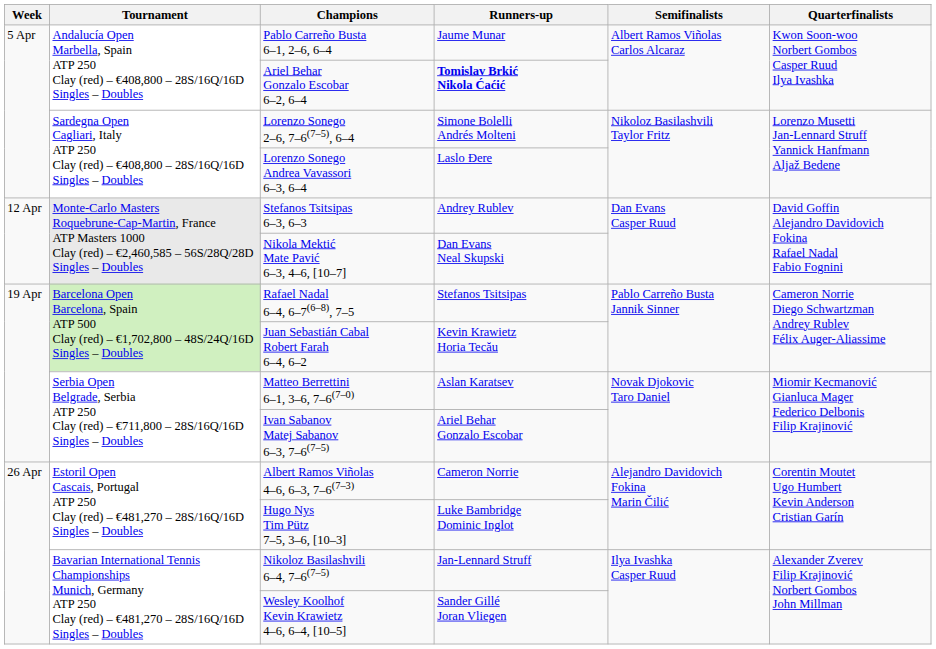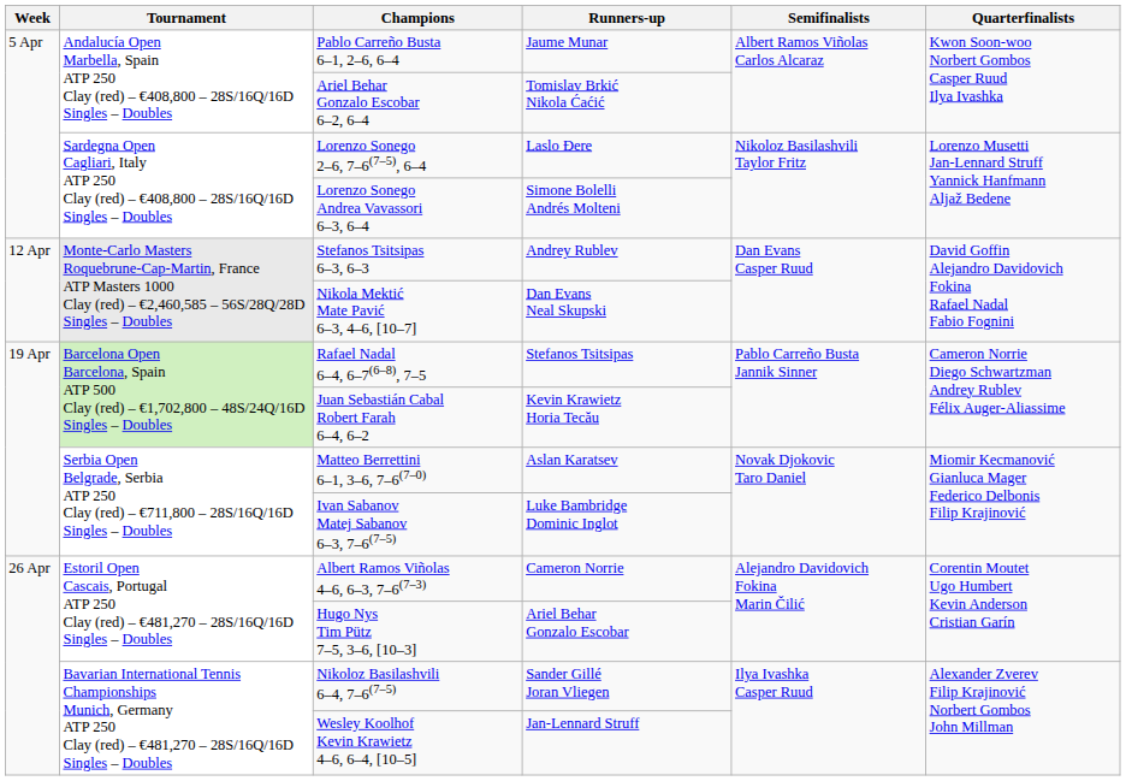Ariel Behar Gonzalo Escobar 6–2, 6–4 | Runners-up: bold -> normal
Lorenzo Sonego 2–6, 7–6(7–5), 6–4 | Runners-up: Simone Bolelli Andrés Molteni -> Laslo Đere
Lorenzo Sonego Andrea Vavassori 6–3, 6–4 | Runners-up: Laslo Đere -> Simone Bolelli Andrés Molteni
Ivan Sabanov Matej Sabanov 6–3, 7–6(7–5) | Runners-up: Ariel Behar Gonzalo Escobar -> Luke Bambridge Dominic Inglot
Hugo Nys Tim Pütz 7–5, 3–6, [10–3] | Runners-up: Luke Bambridge Dominic Inglot -> Ariel Behar Gonzalo Escobar
Nikoloz Basilashvili 6–4, 7–6(7–5) | Runners-up: Jan-Lennard Struff -> Sander Gillé Joran Vliegen
Wesley Koolhof Kevin Krawietz 4–6, 6–4, [10–5] | Runners-up: Sander Gillé Joran Vliegen -> Jan-Lennard Struff
